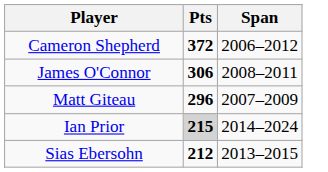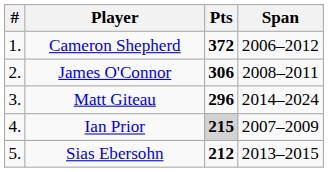+ column: # | 1. | 2. | 3. | 4. | 5.
Matt Giteau | Span: 2007–2009 -> 2014–2024
Ian Prior | Span: 2014–2024 -> 2007–2009
